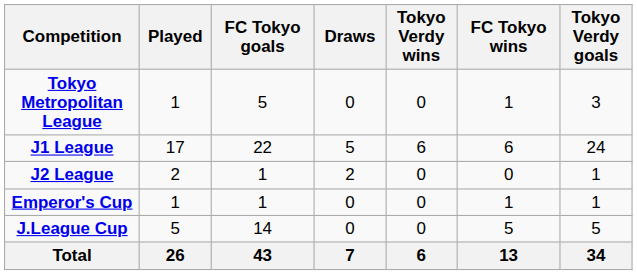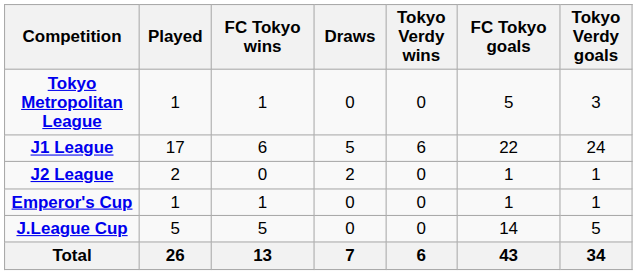columns swapped: FC Tokyo wins <-> FC Tokyo goals
